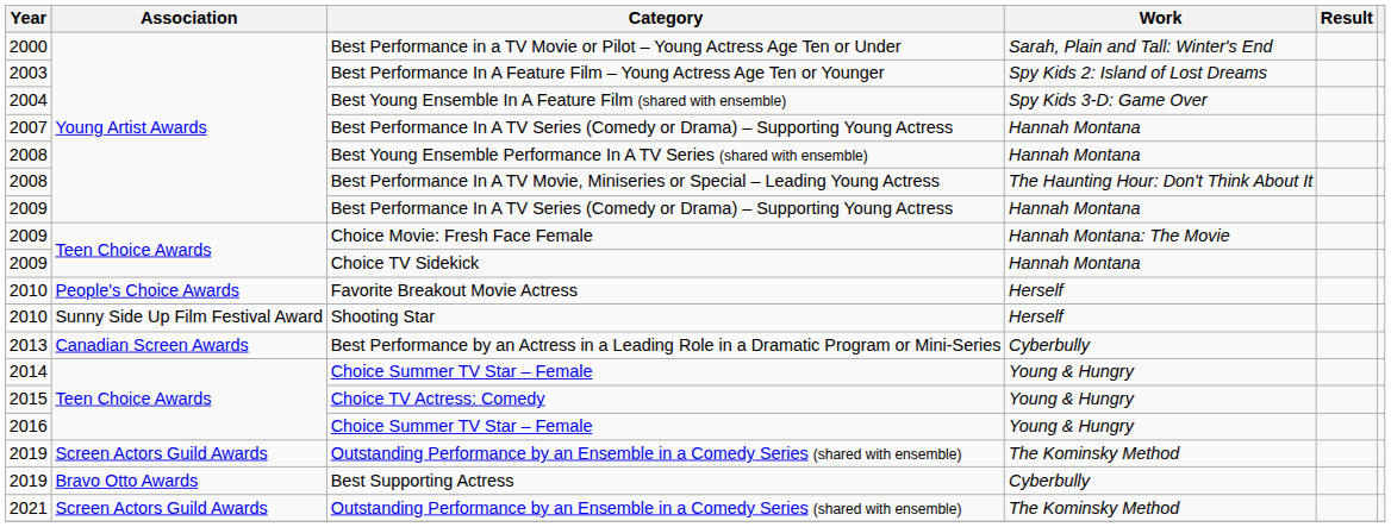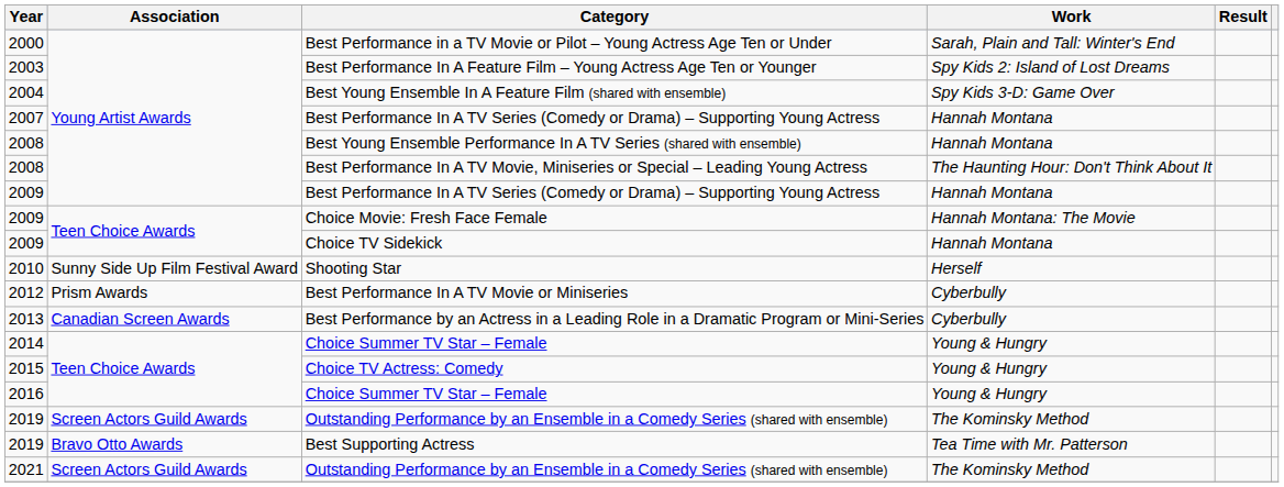- row: 2010 | People's Choice Awards | Favorite Breakout Movie Actress | Herself
+ row: 2012 | Prism Awards | Best Performance In A TV Movie or Miniseries | Cyberbully
Best Supporting Actress | Work: Cyberbully -> Tea Time with Mr. Patterson
